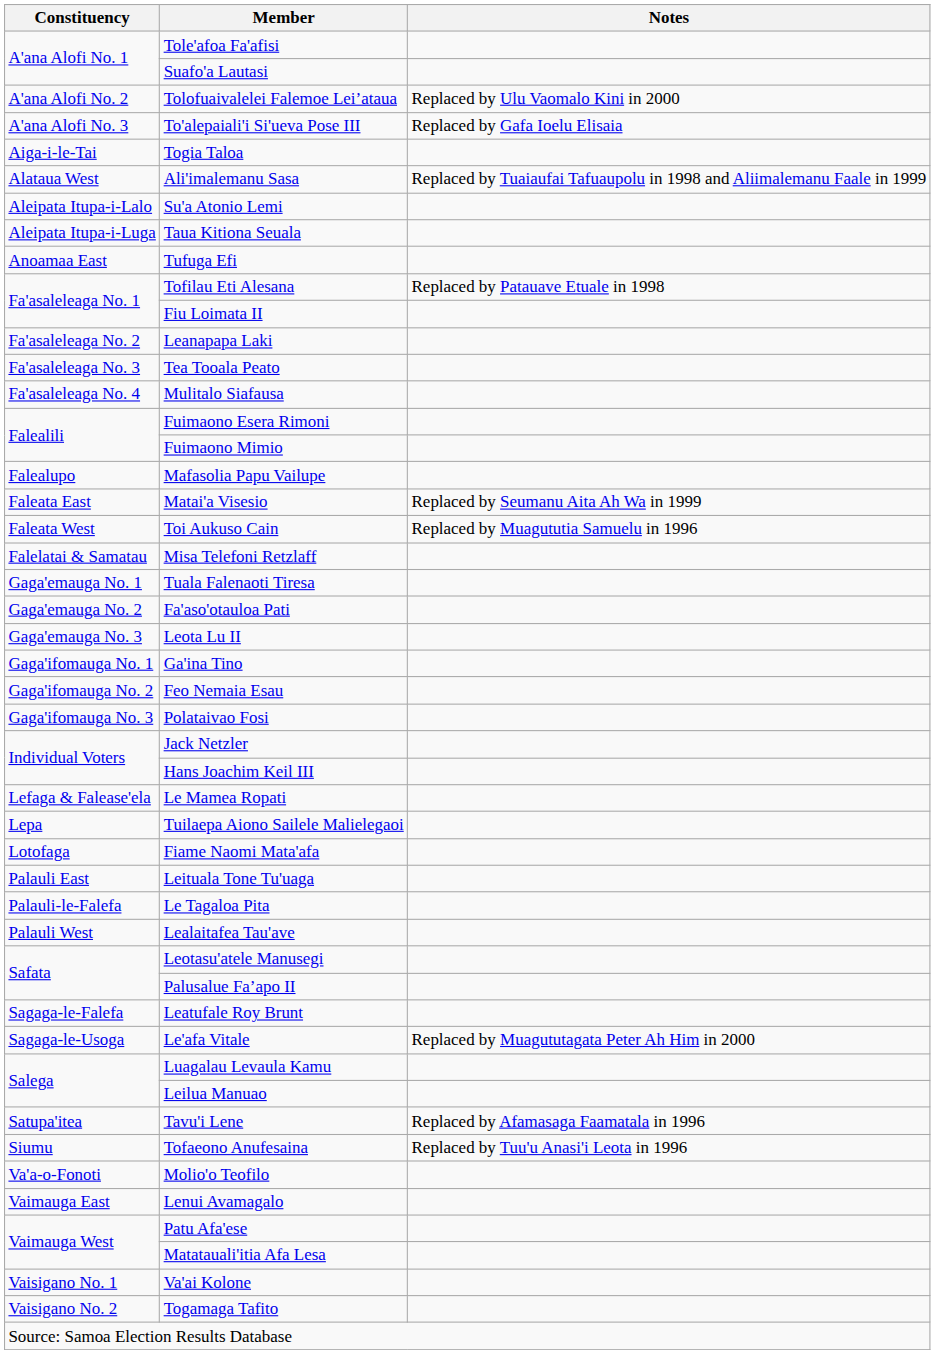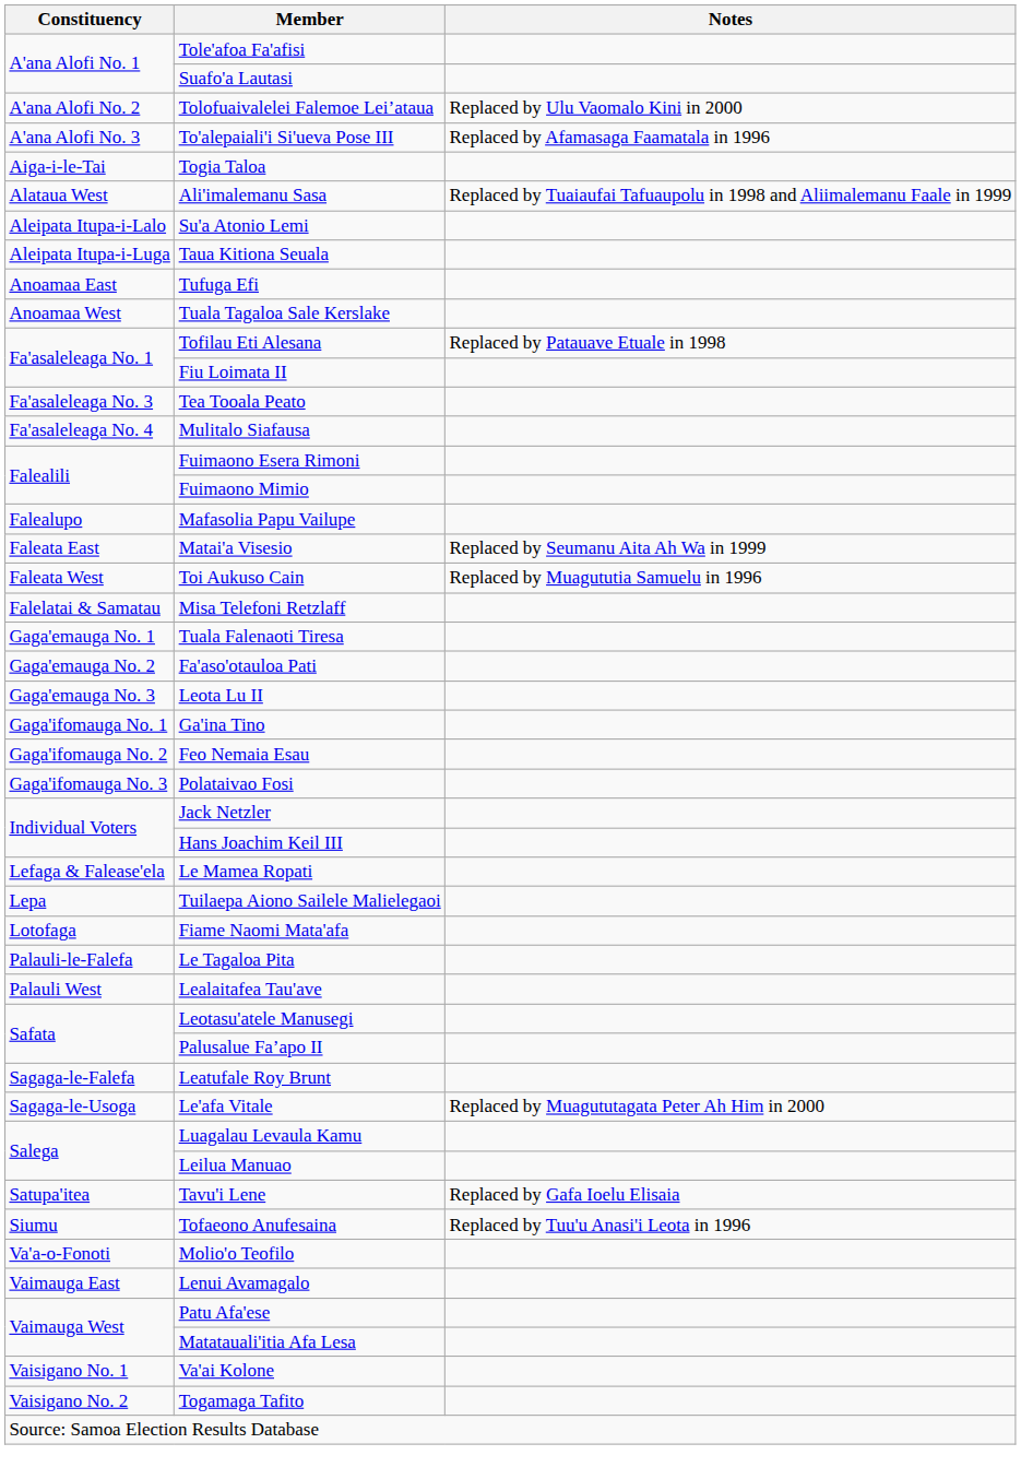To'alepaiali'i Si'ueva Pose III | Notes: Replaced by Gafa Ioelu Elisaia -> Replaced by Afamasaga Faamatala in 1996
+ row: Anoamaa West | Tuala Tagaloa Sale Kerslake
- row: Fa'asaleleaga No. 2 | Leanapapa Laki
- row: Palauli East | Leituala Tone Tu'uaga
Tavu'i Lene | Notes: Replaced by Afamasaga Faamatala in 1996 -> Replaced by Gafa Ioelu Elisaia
